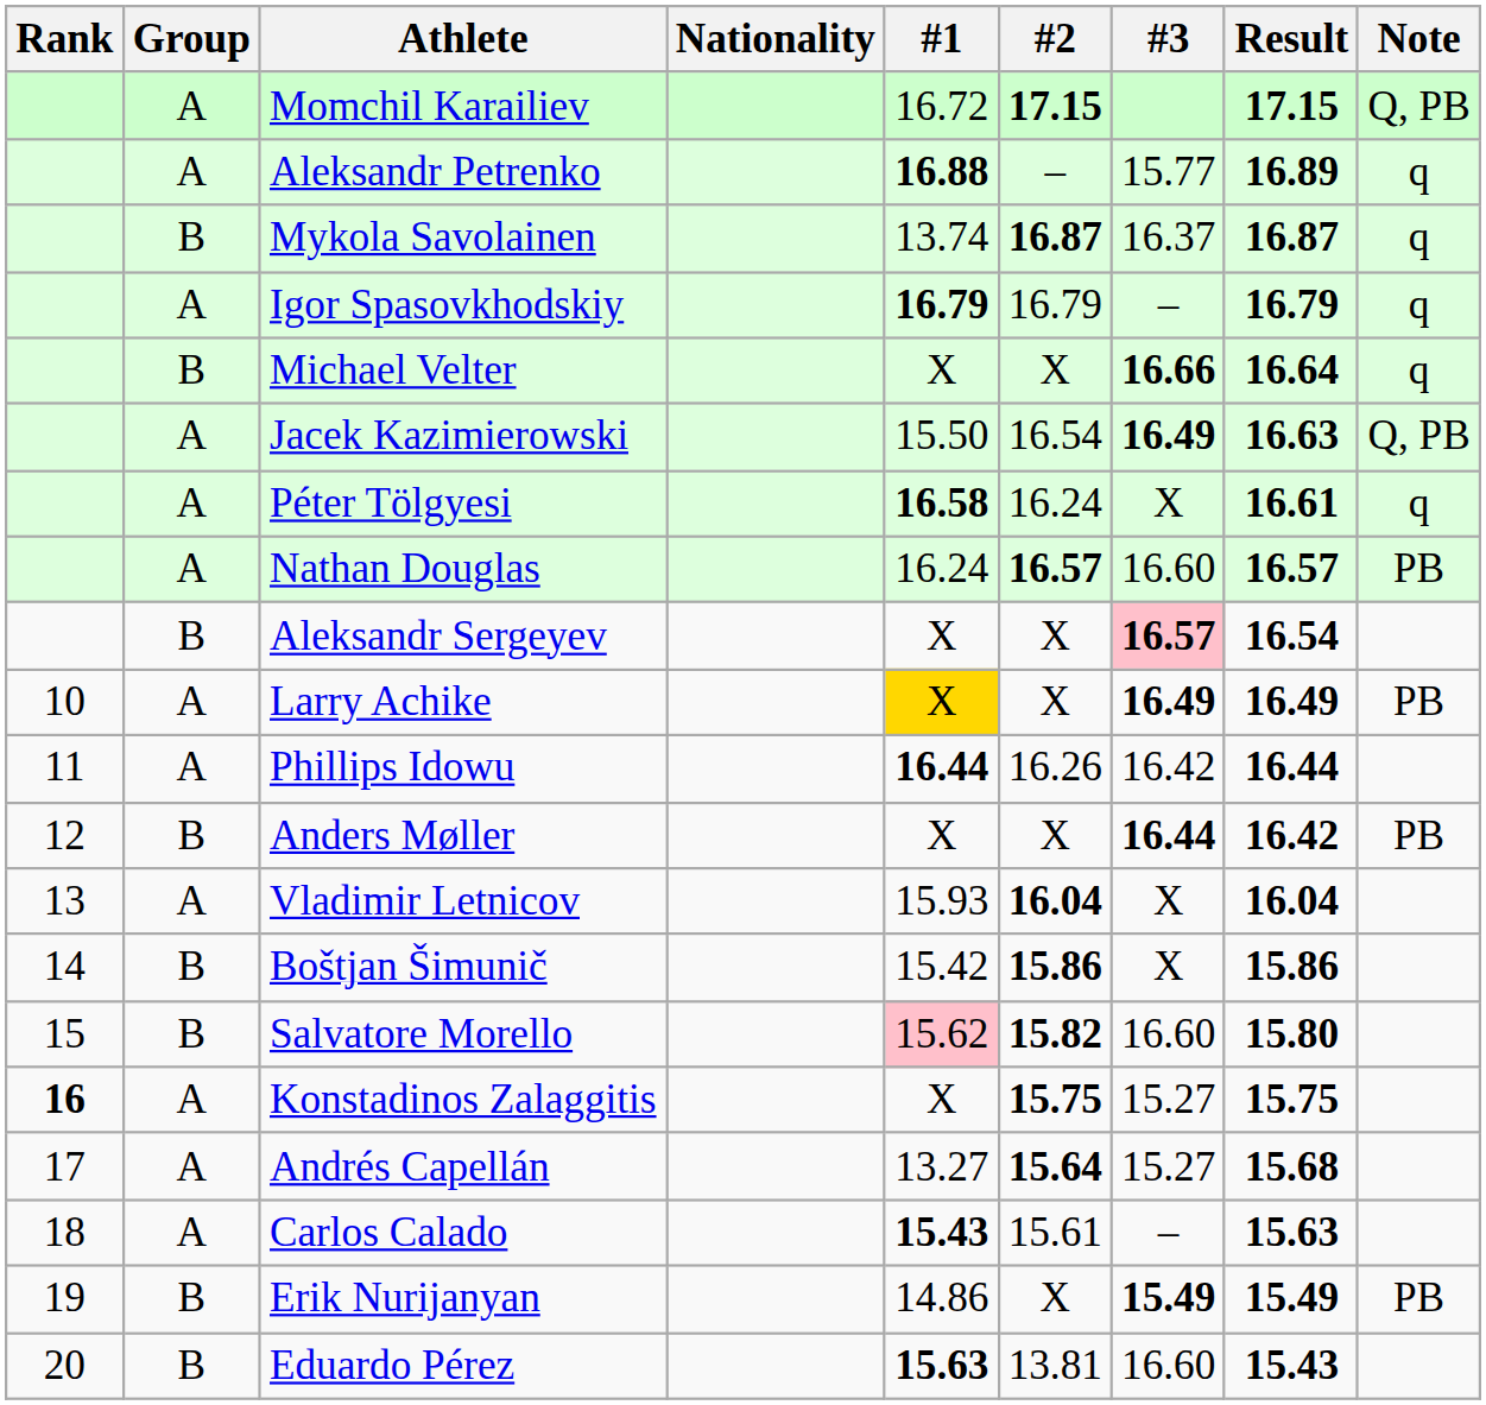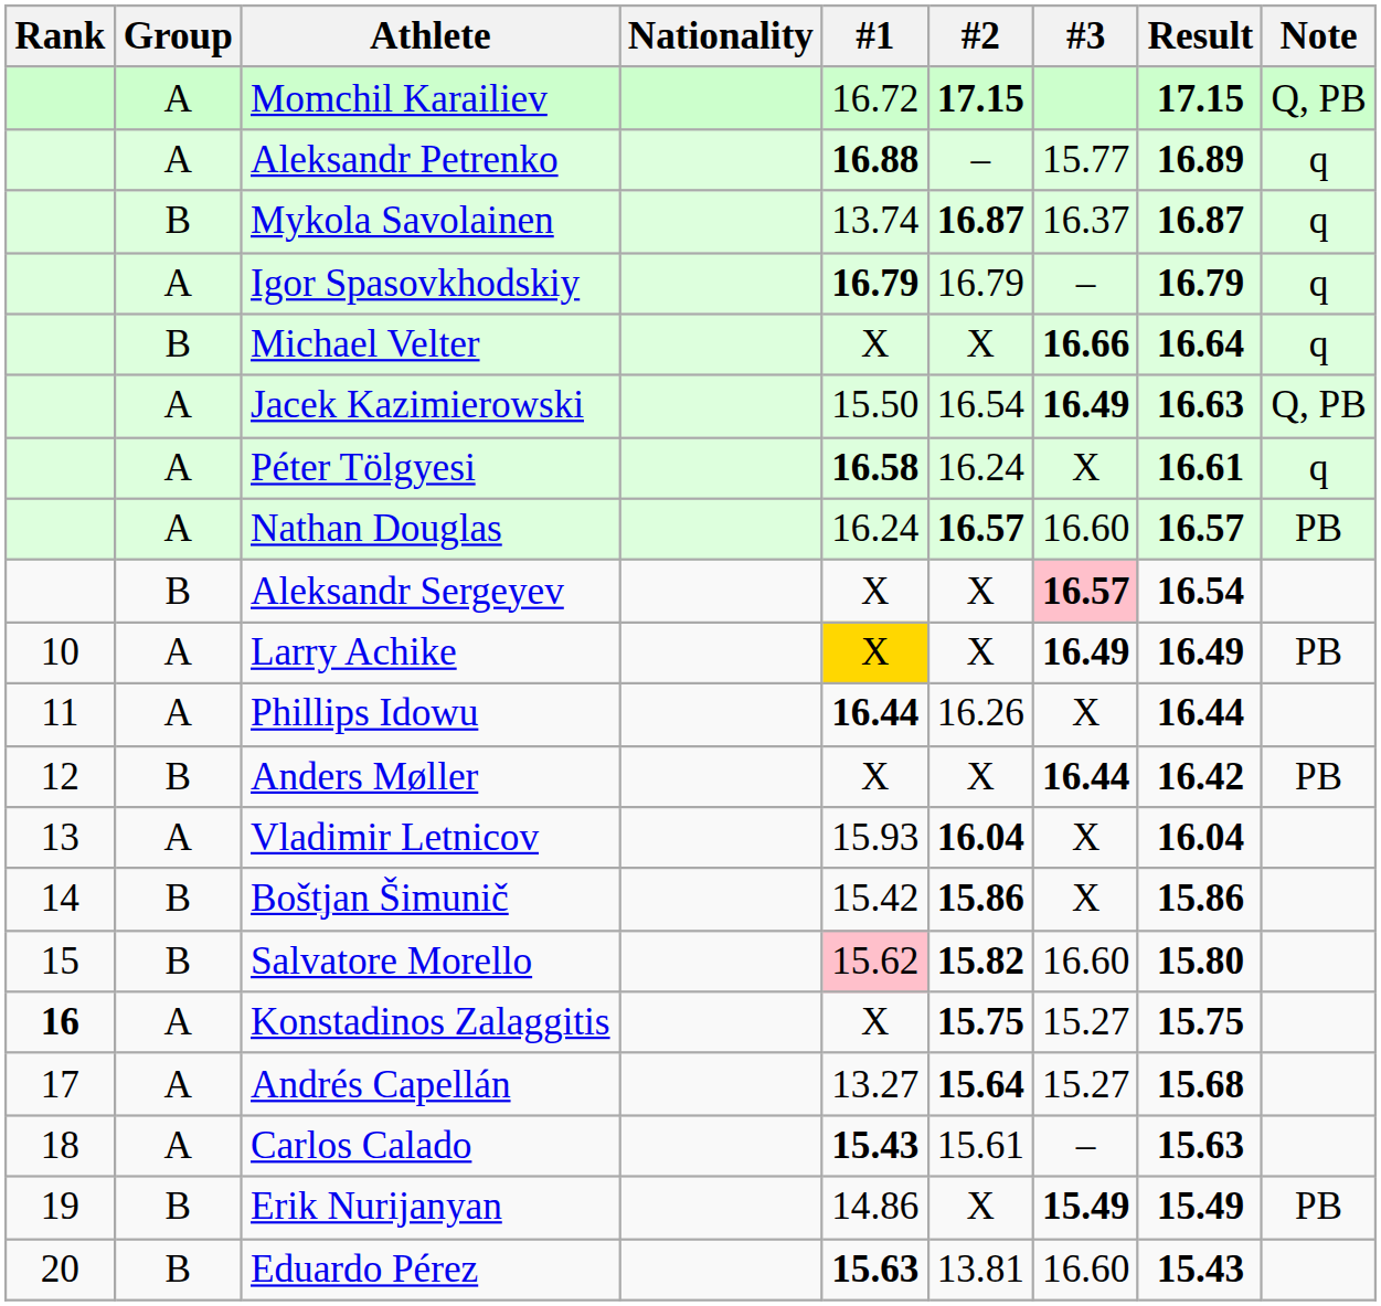Phillips Idowu | #3: 16.42 -> X
